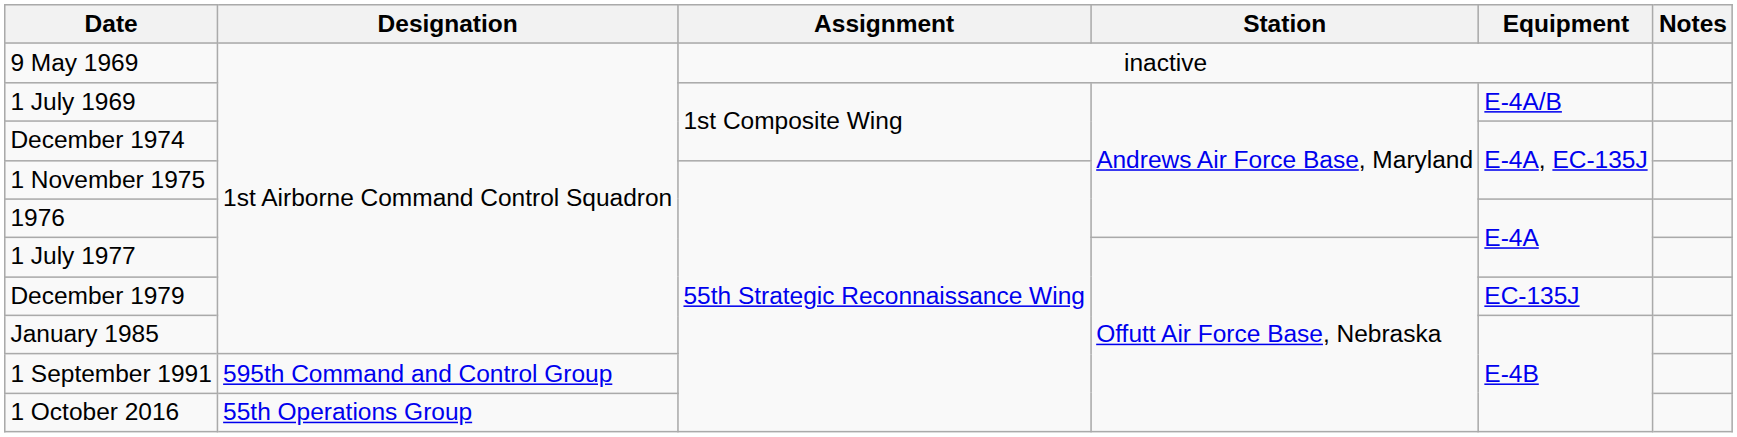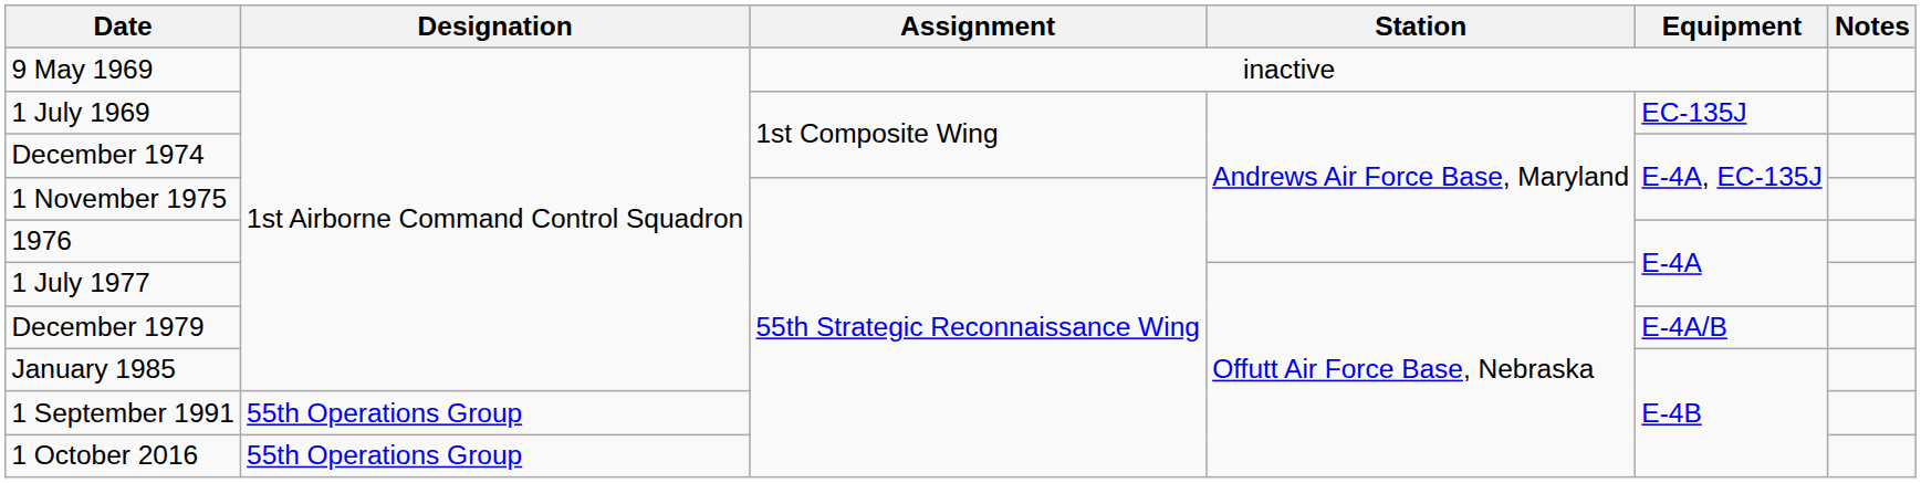1 July 1969 | Equipment: E-4A/B -> EC-135J
December 1979 | Equipment: EC-135J -> E-4A/B
1 September 1991 | Designation: 595th Command and Control Group -> 55th Operations Group
